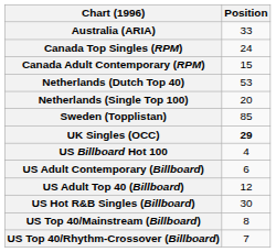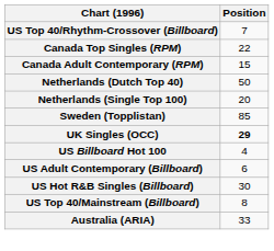rows swapped: Australia (ARIA) <-> US Top 40/Rhythm-Crossover (Billboard)
Canada Top Singles (RPM) | Position: 24 -> 22
Netherlands (Dutch Top 40) | Position: 53 -> 50
- row: US Adult Top 40 (Billboard) | 12
